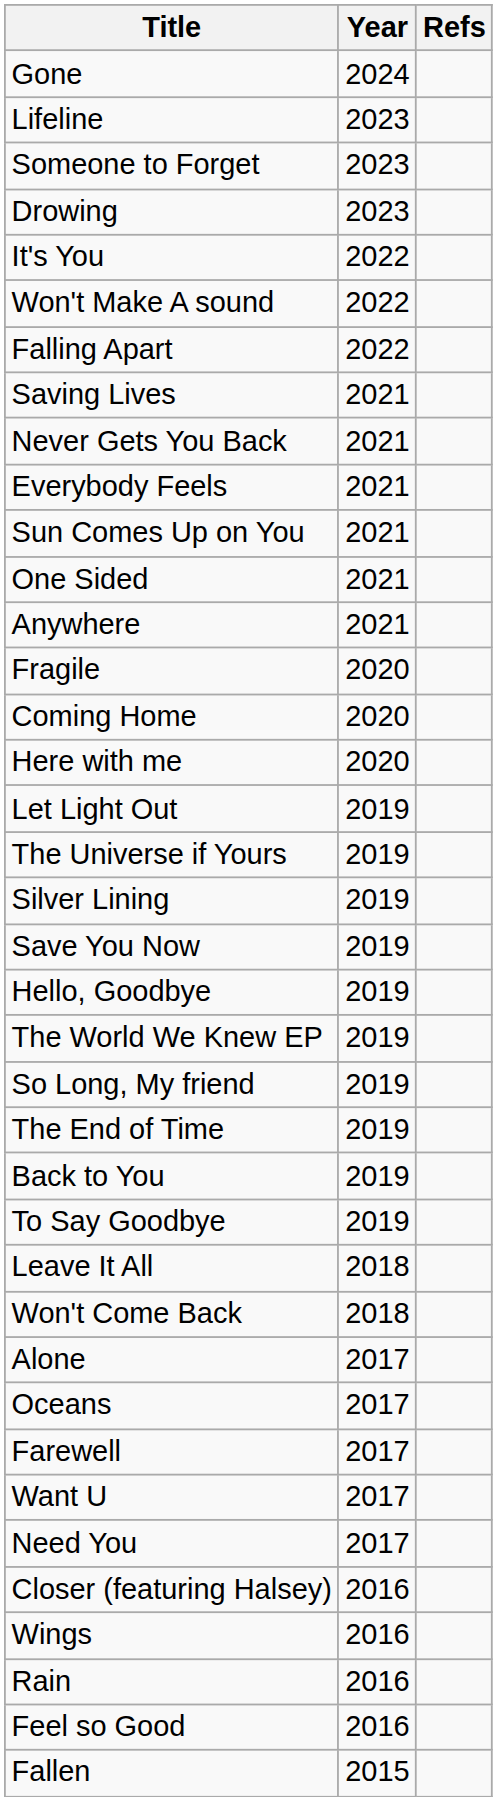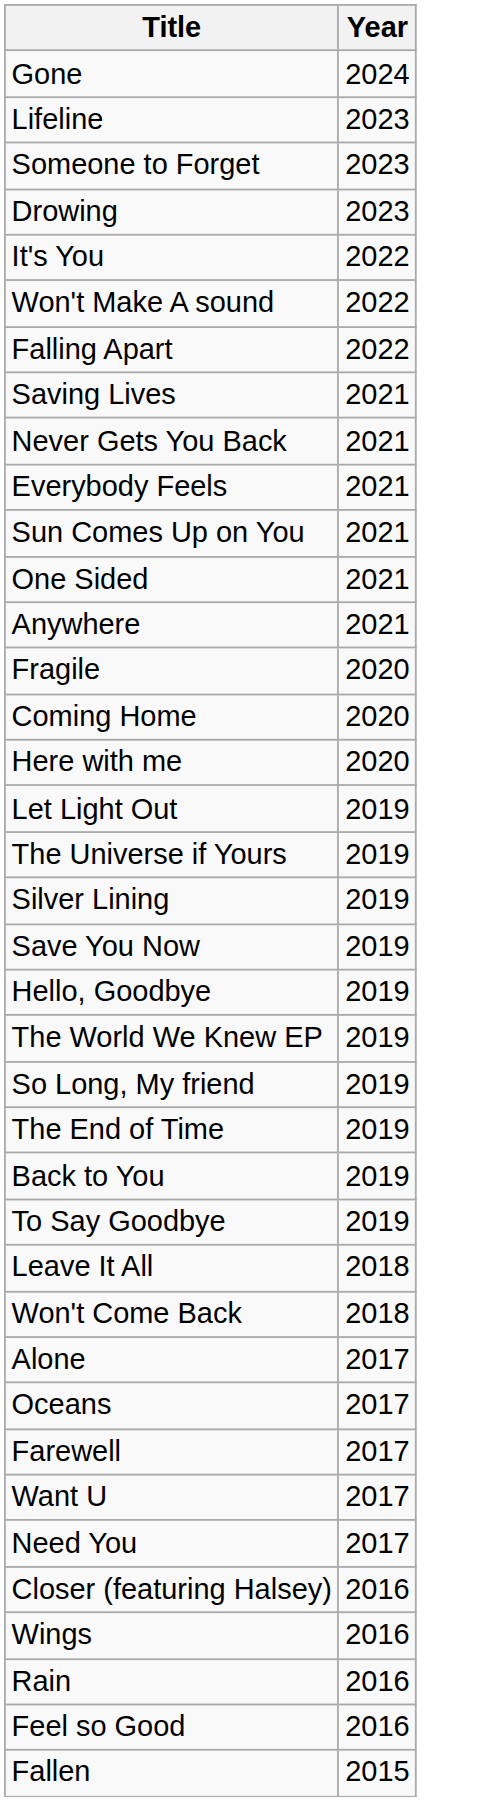- column: Refs
